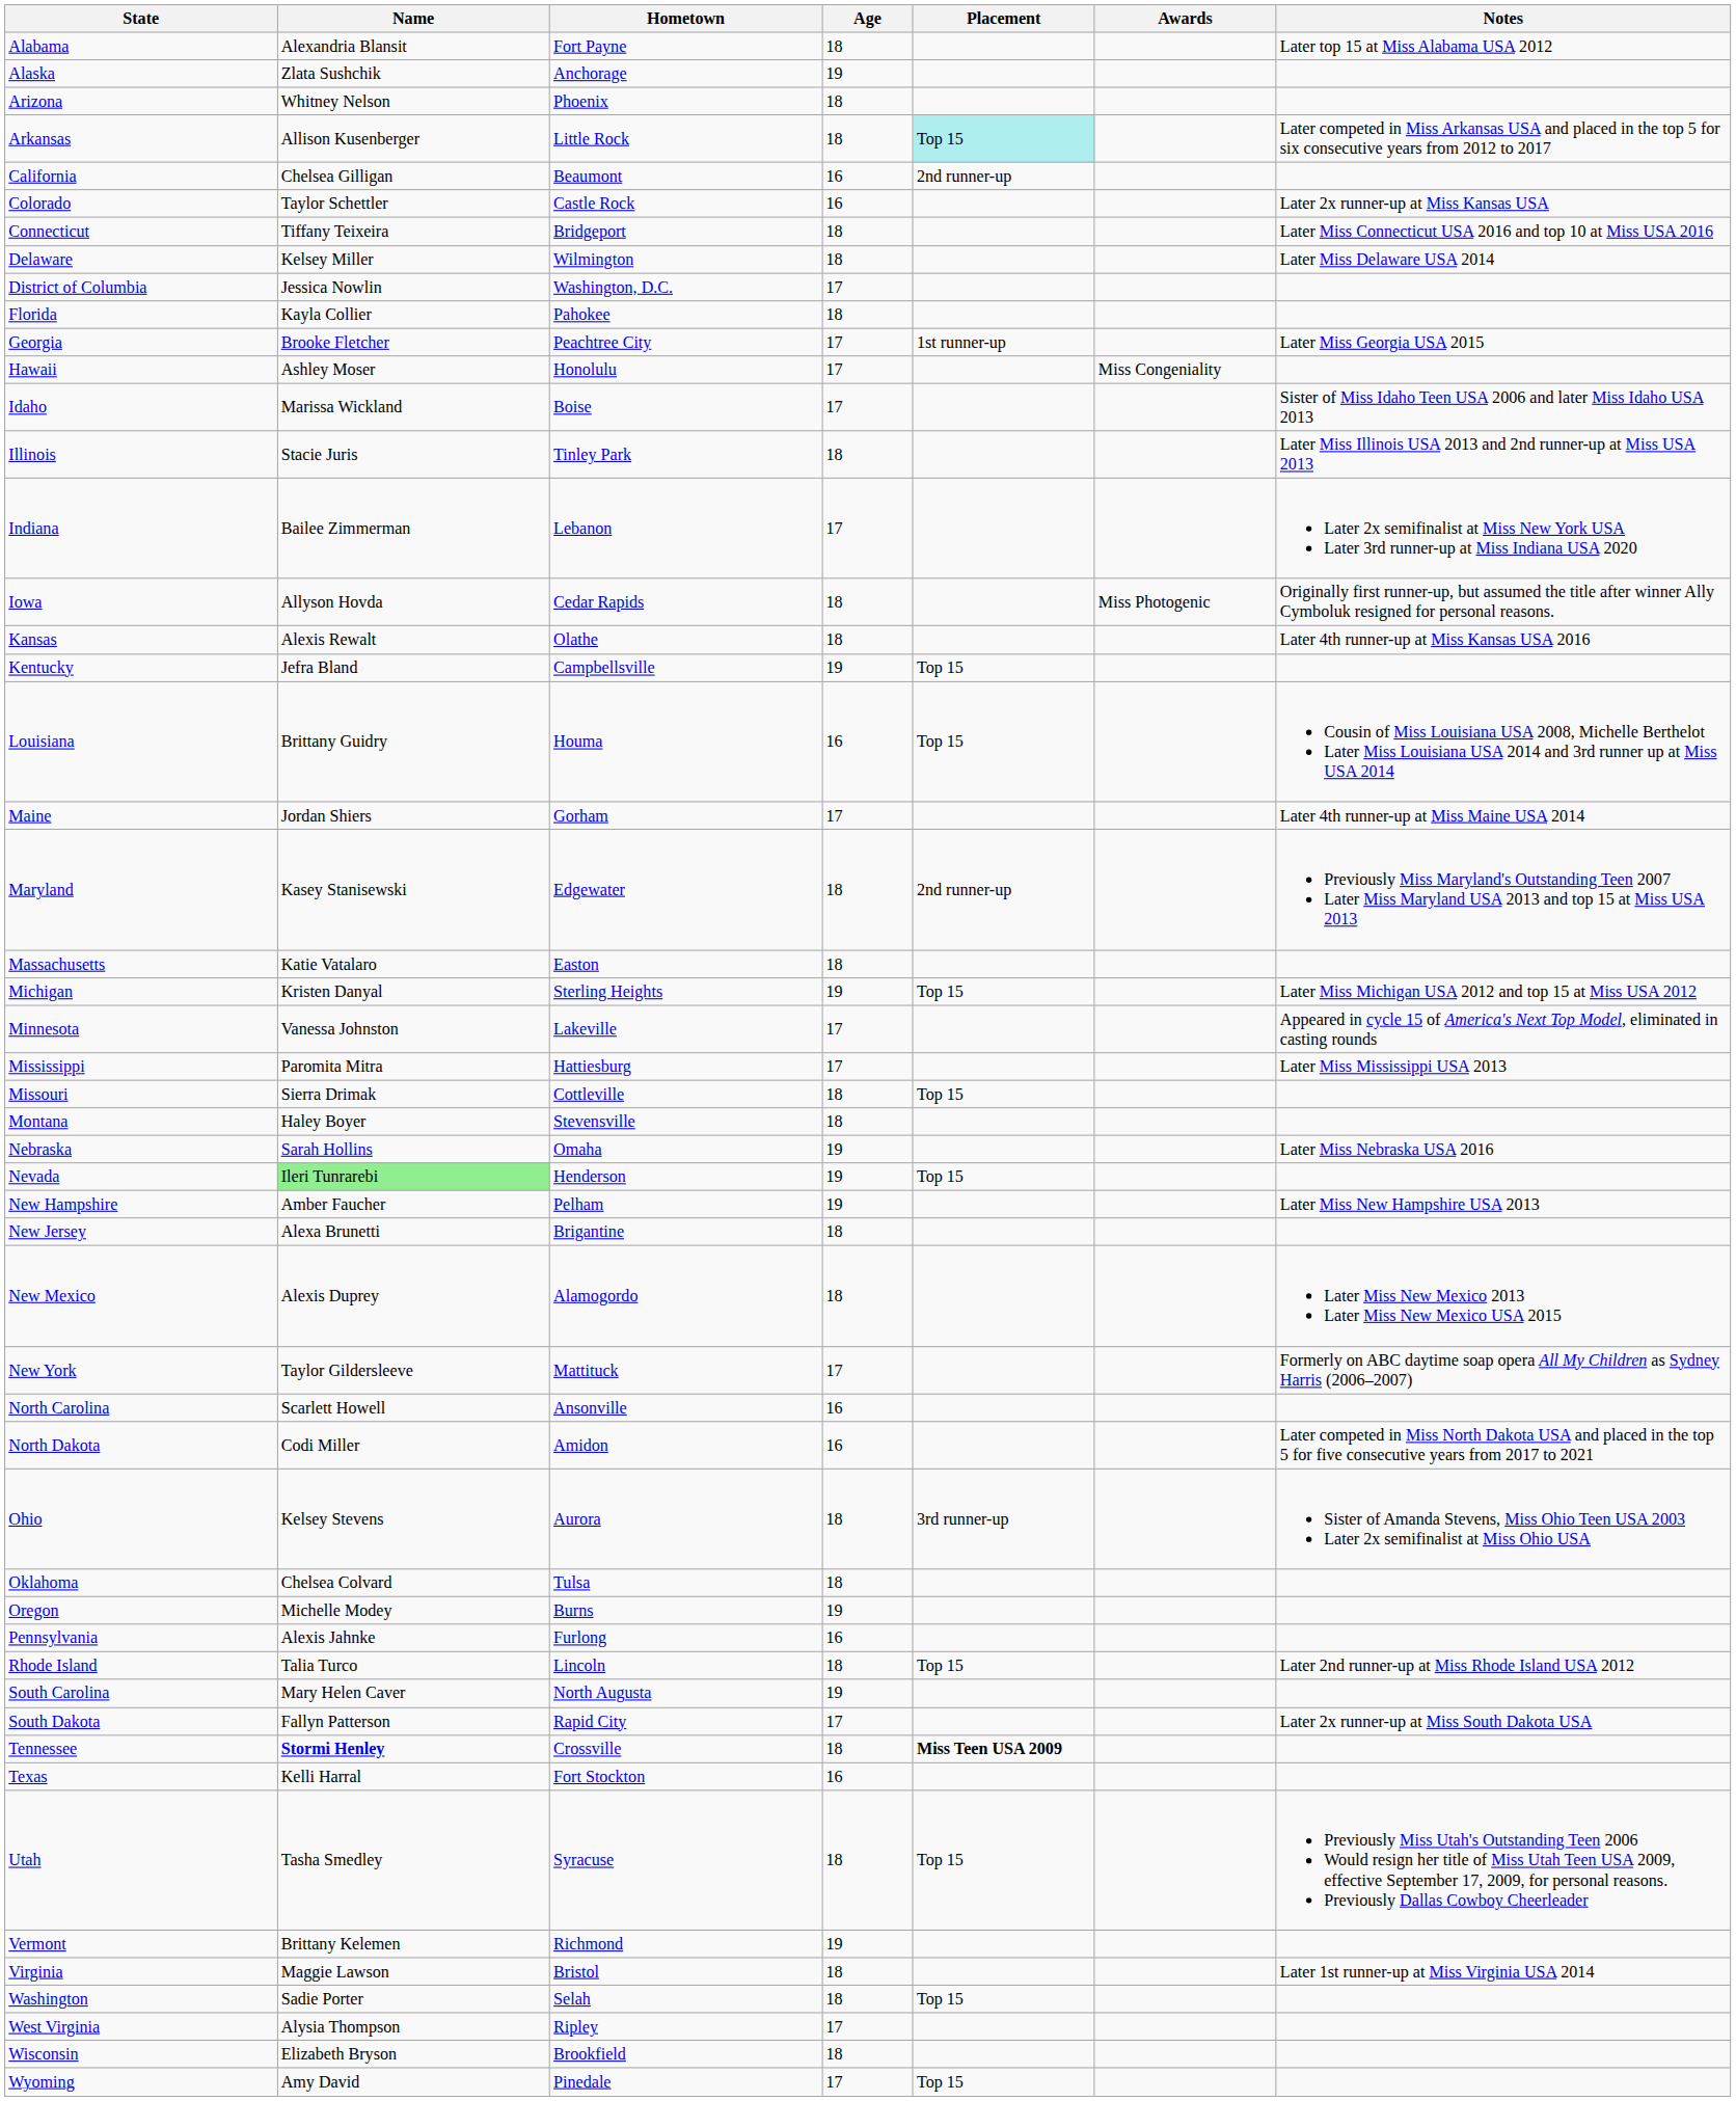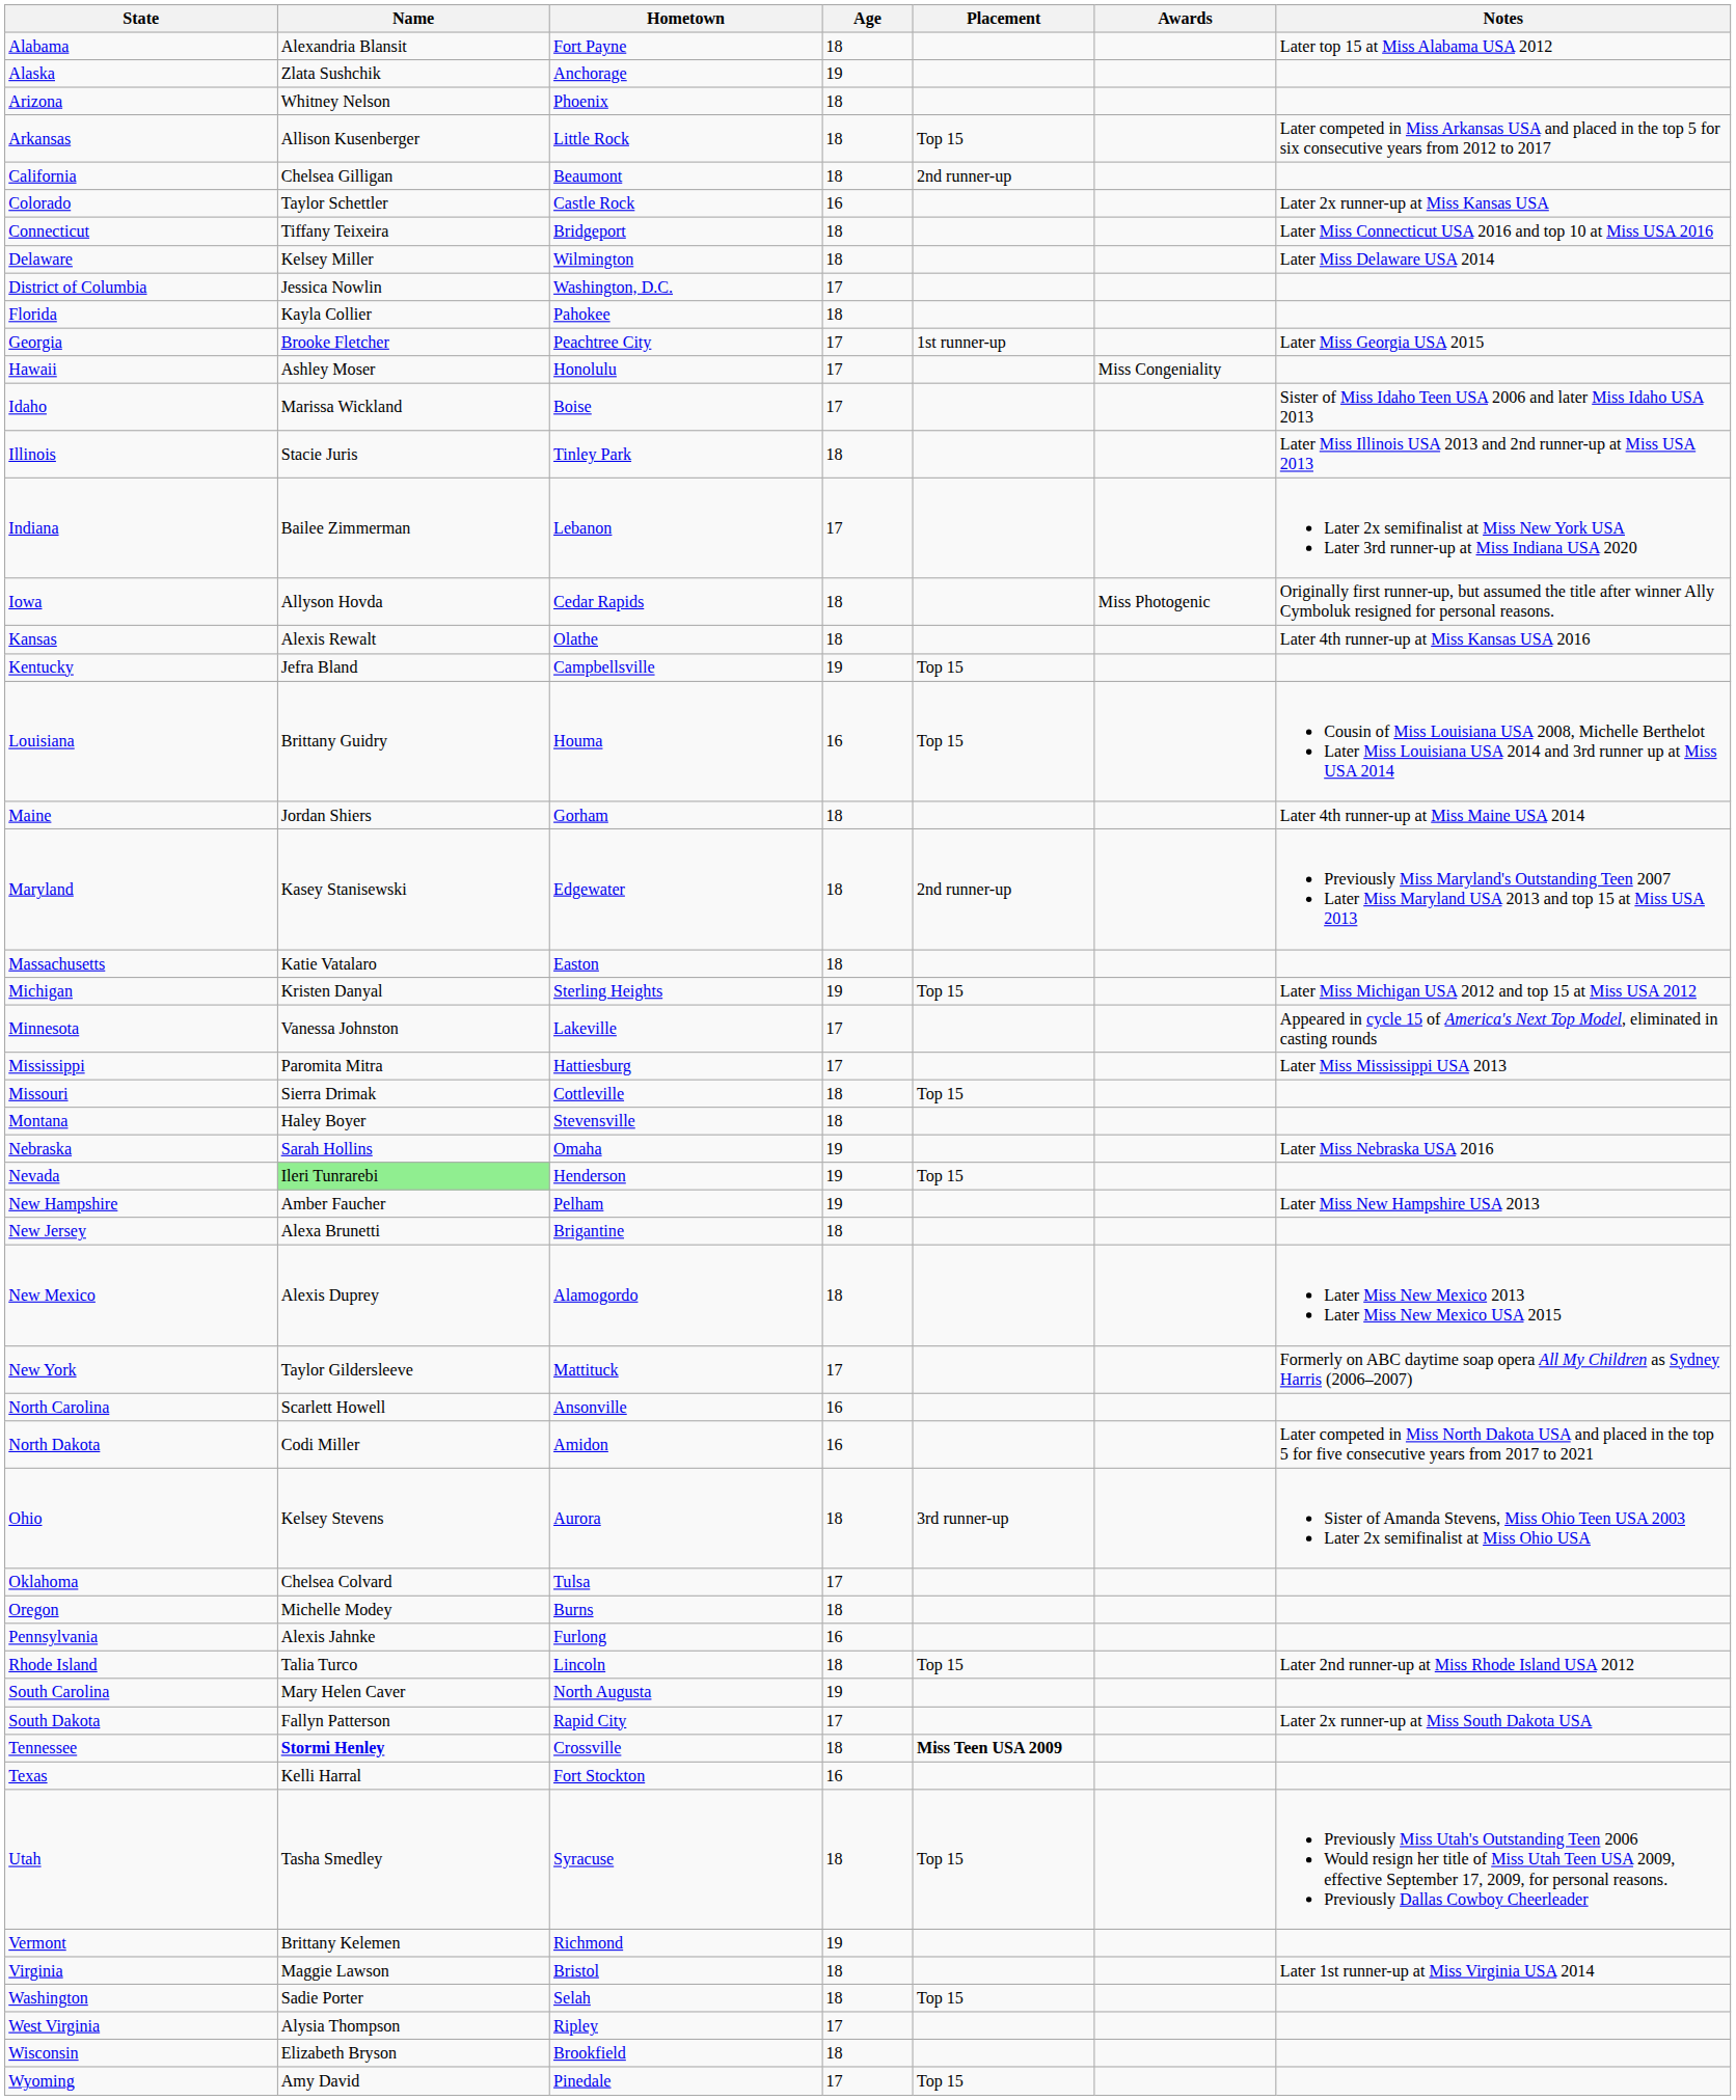Arkansas | Placement: paleturquoise background -> no background
California | Age: 16 -> 18
Maine | Age: 17 -> 18
Oklahoma | Age: 18 -> 17
Oregon | Age: 19 -> 18
